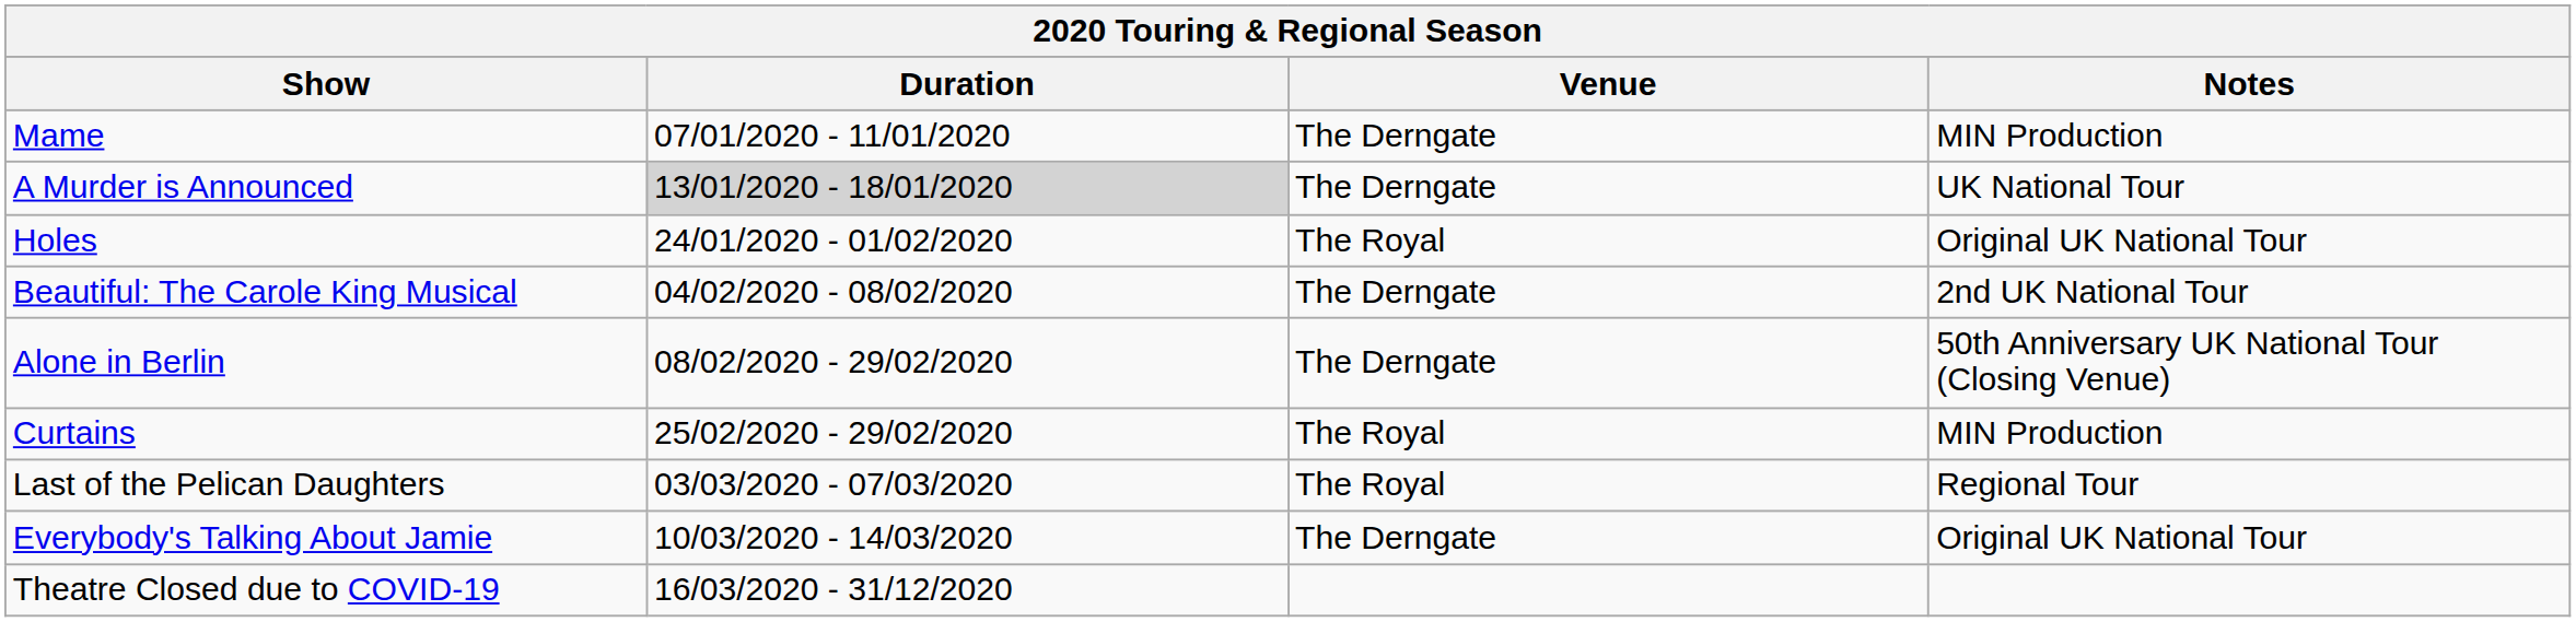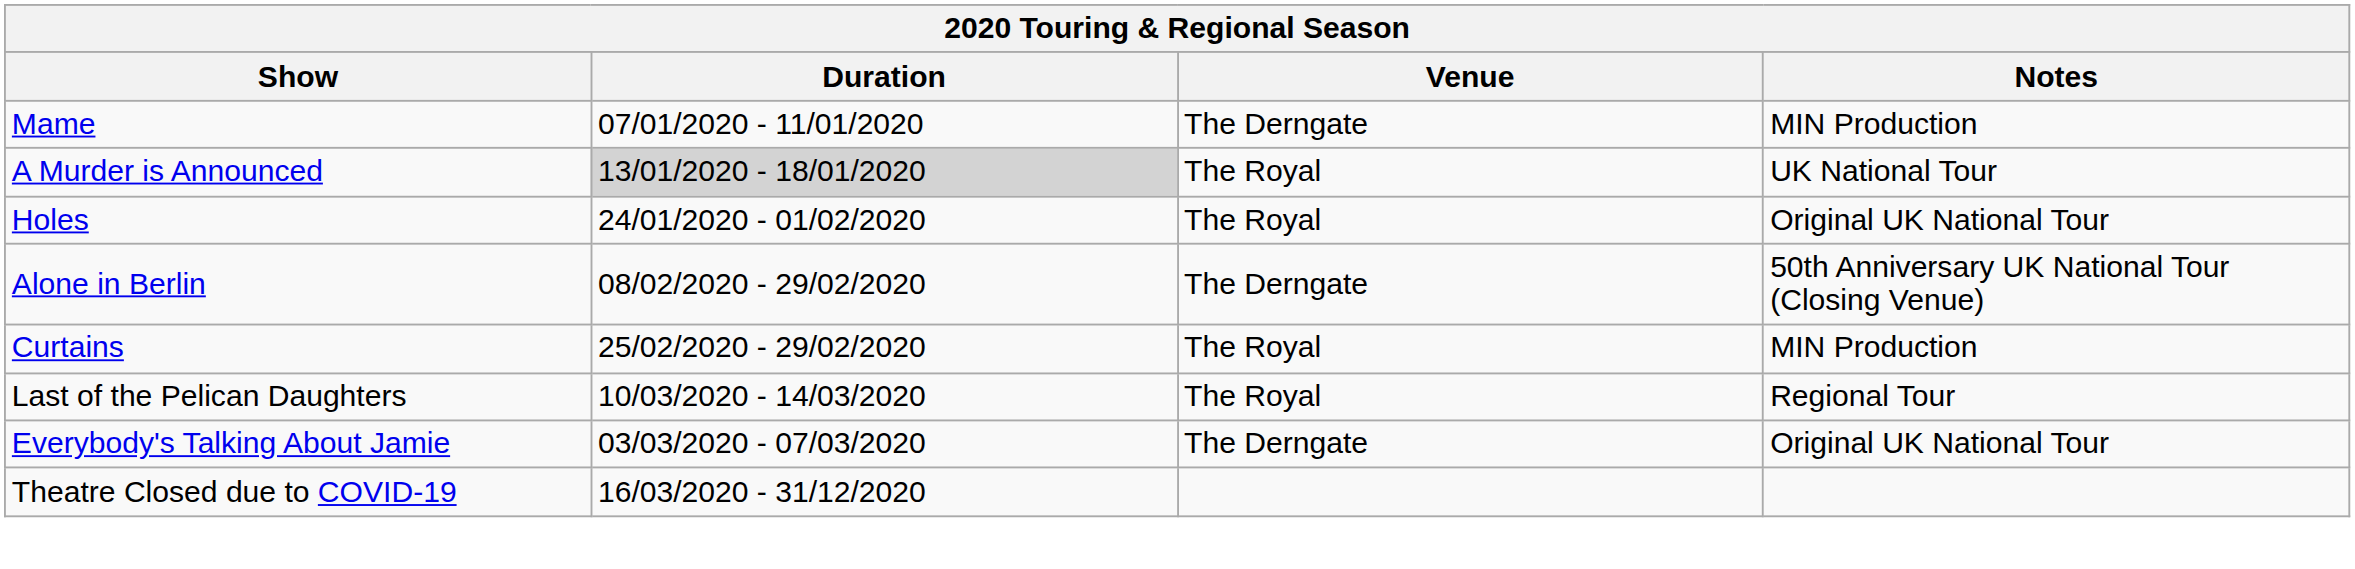A Murder is Announced | Venue: The Derngate -> The Royal
- row: Beautiful: The Carole King Musical | 04/02/2020 - 08/02/2020 | The Derngate | 2nd UK National Tour
Last of the Pelican Daughters | Duration: 03/03/2020 - 07/03/2020 -> 10/03/2020 - 14/03/2020
Everybody's Talking About Jamie | Duration: 10/03/2020 - 14/03/2020 -> 03/03/2020 - 07/03/2020
